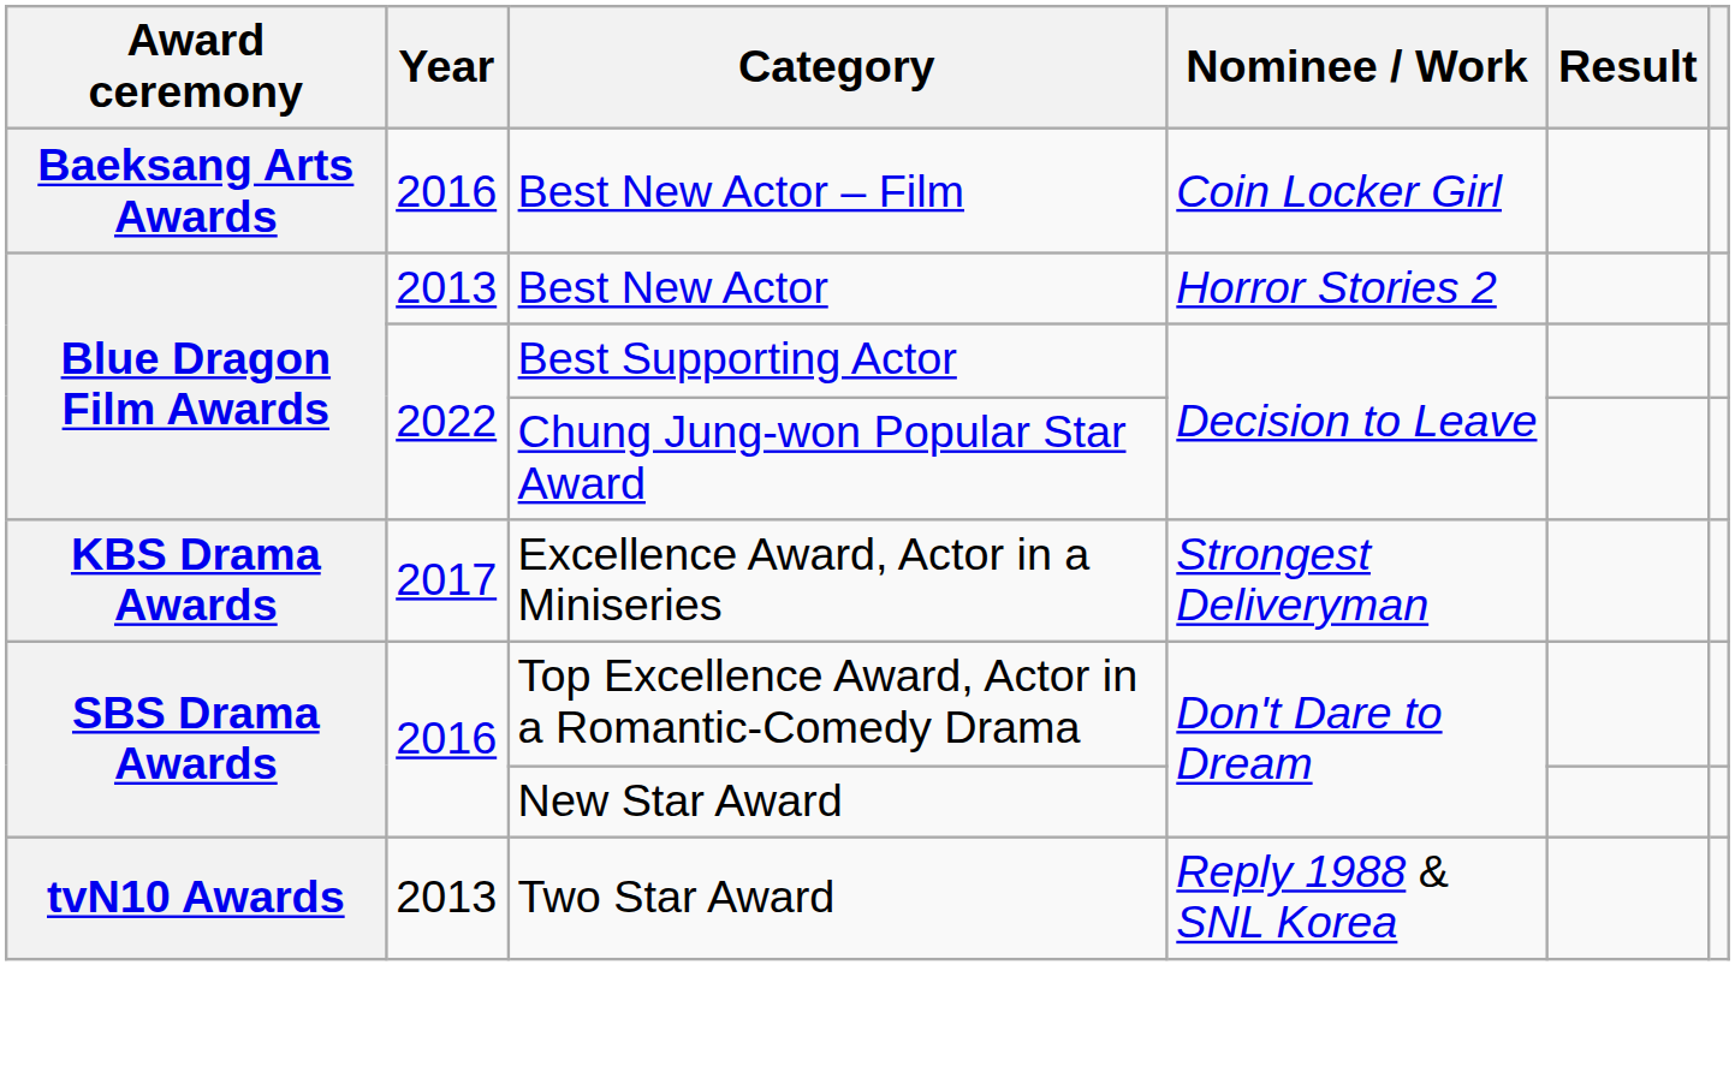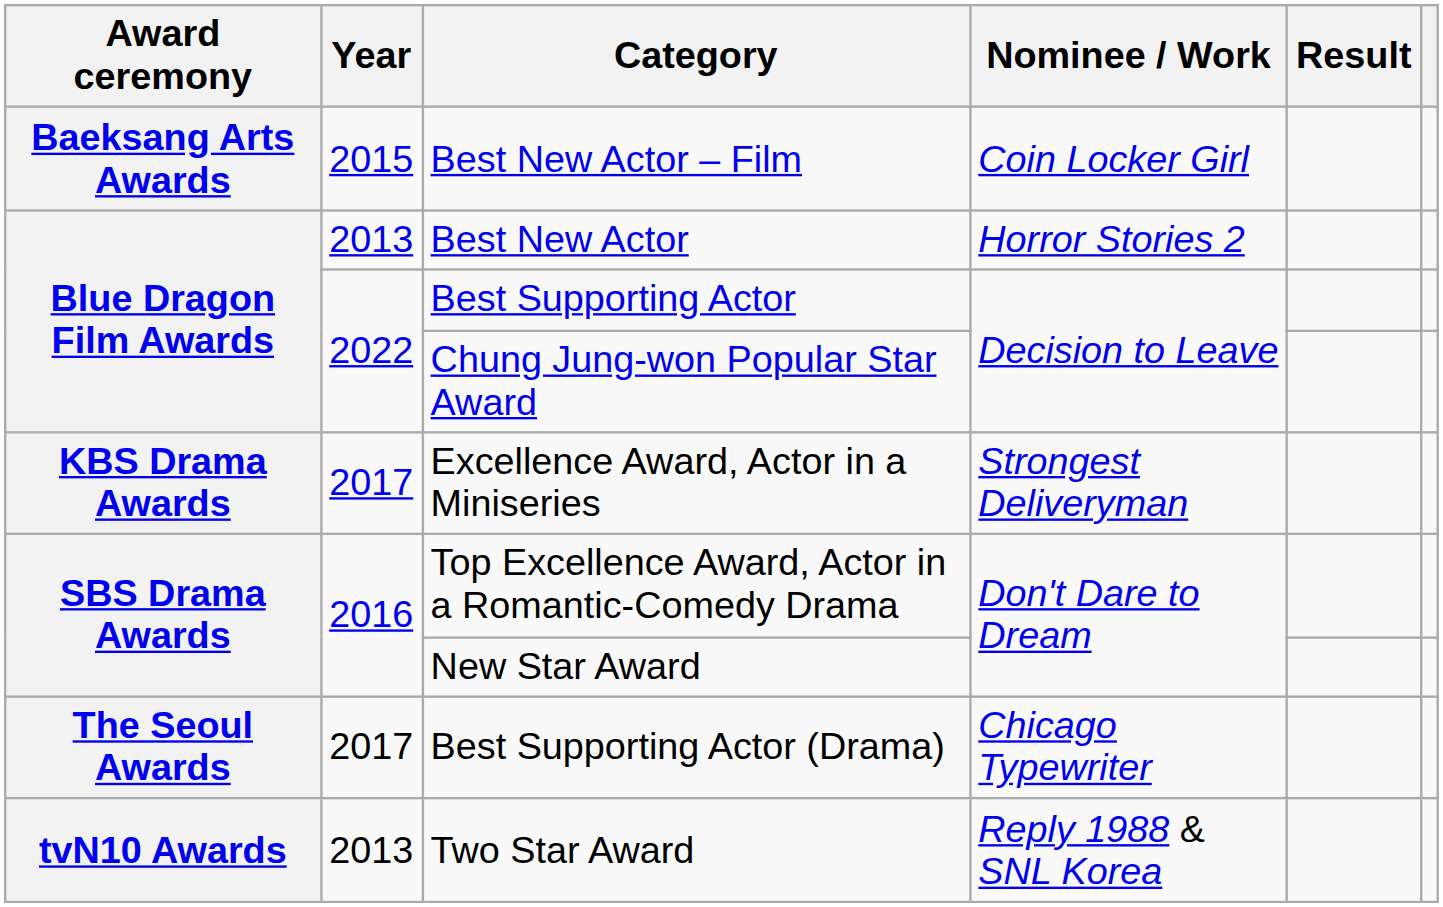Best New Actor – Film | Year: 2016 -> 2015
+ row: The Seoul Awards | 2017 | Best Supporting Actor (Drama) | Chicago Typewriter
